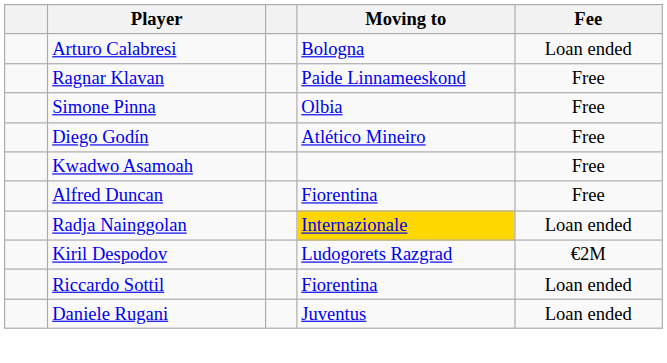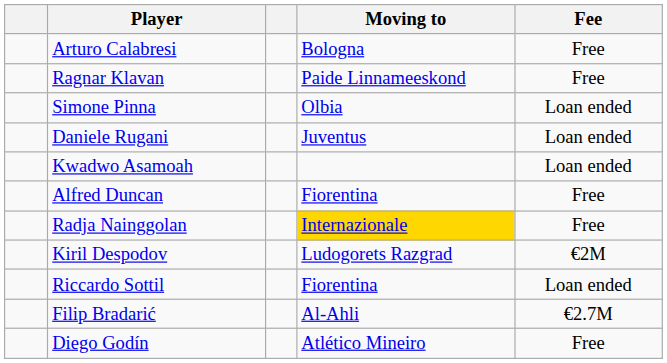Arturo Calabresi | Fee: Loan ended -> Free
Simone Pinna | Fee: Free -> Loan ended
rows swapped: Daniele Rugani <-> Diego Godín
Kwadwo Asamoah | Fee: Free -> Loan ended
Radja Nainggolan | Fee: Loan ended -> Free
+ row: Filip Bradarić | Al-Ahli | €2.7M
